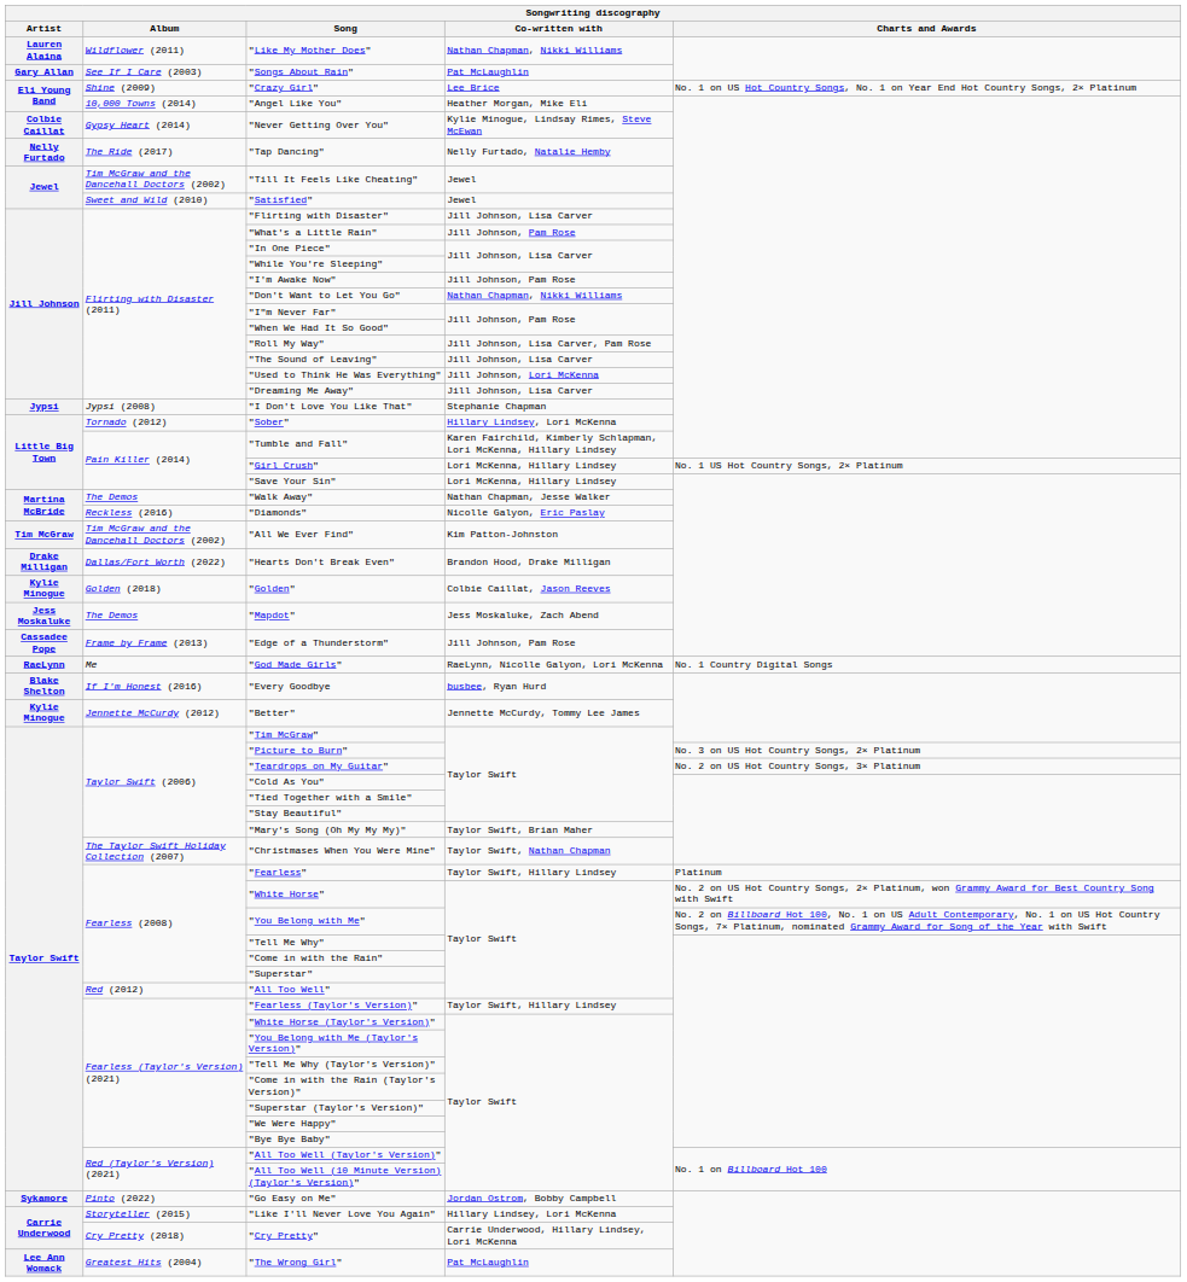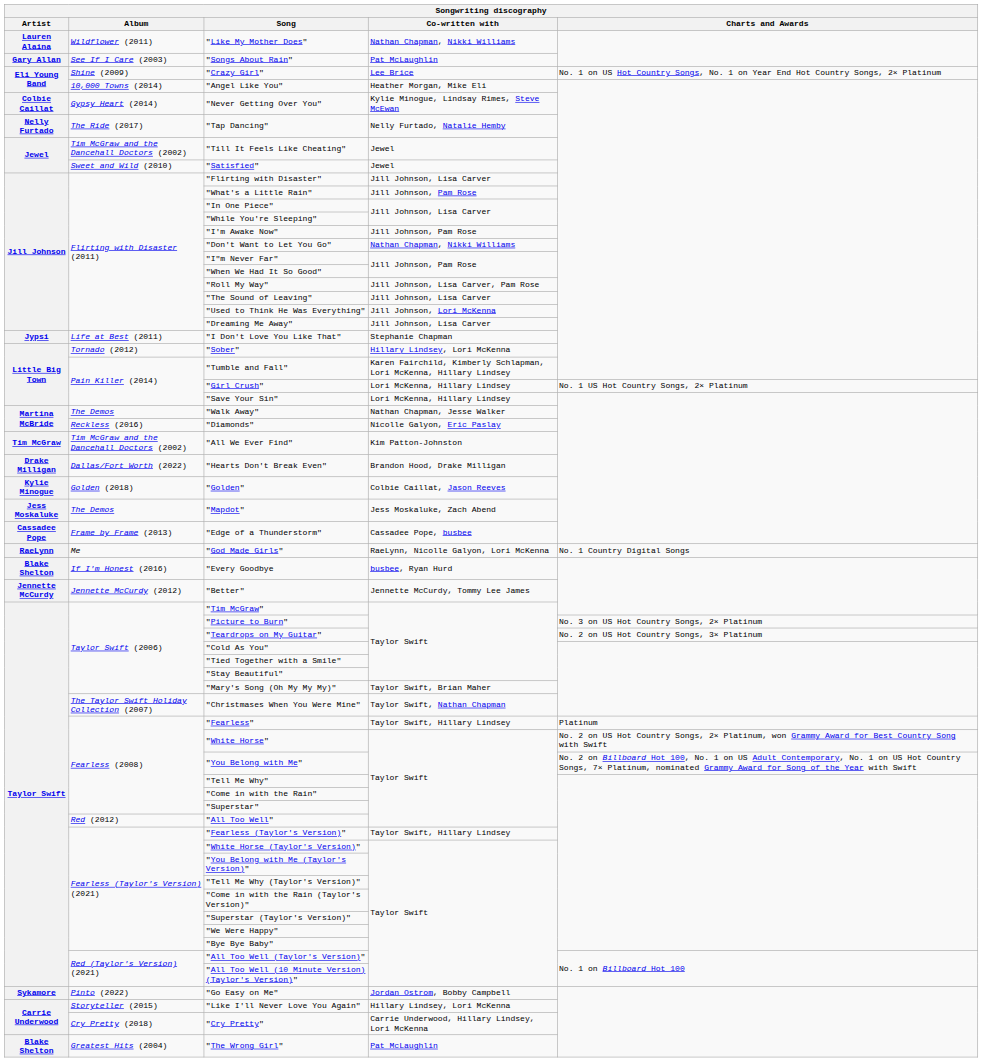"I Don't Love You Like That" | Album: Jypsi (2008) -> Life at Best (2011)
"Edge of a Thunderstorm" | Co-written with: Jill Johnson, Pam Rose -> Cassadee Pope, busbee
"Better" | Artist: Kylie Minogue -> Jennette McCurdy
"The Wrong Girl" | Artist: Lee Ann Womack -> Blake Shelton
